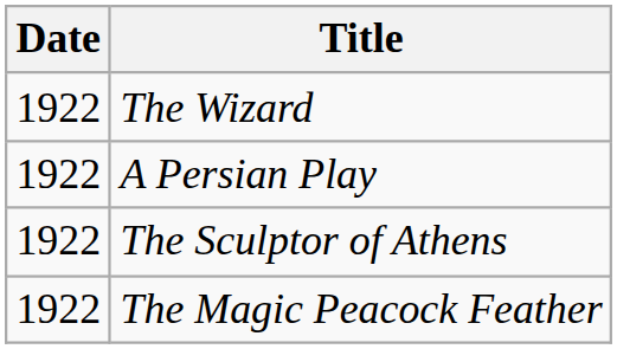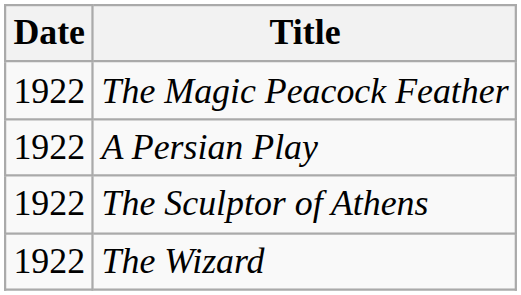rows swapped: The Magic Peacock Feather <-> The Wizard
